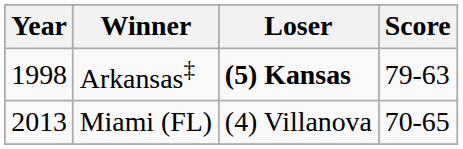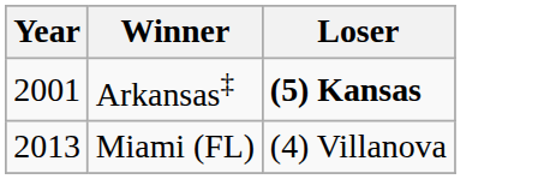- column: Score | 79-63 | 70-65
Arkansas‡ | Year: 1998 -> 2001
